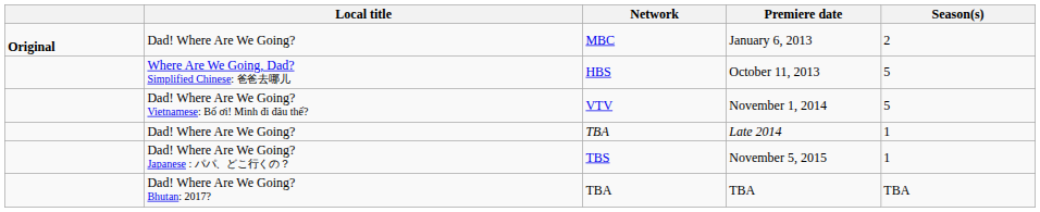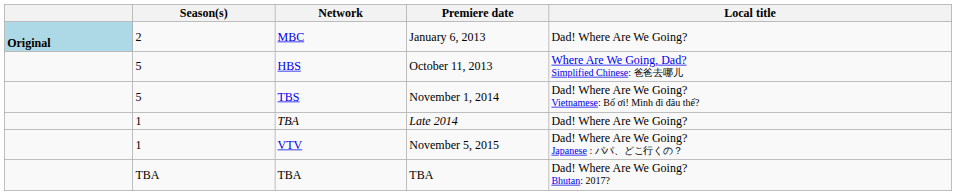columns swapped: Local title <-> Season(s)
January 6, 2013 | column 1: no background -> lightblue background
November 1, 2014 | Network: VTV -> TBS
November 5, 2015 | Network: TBS -> VTV
